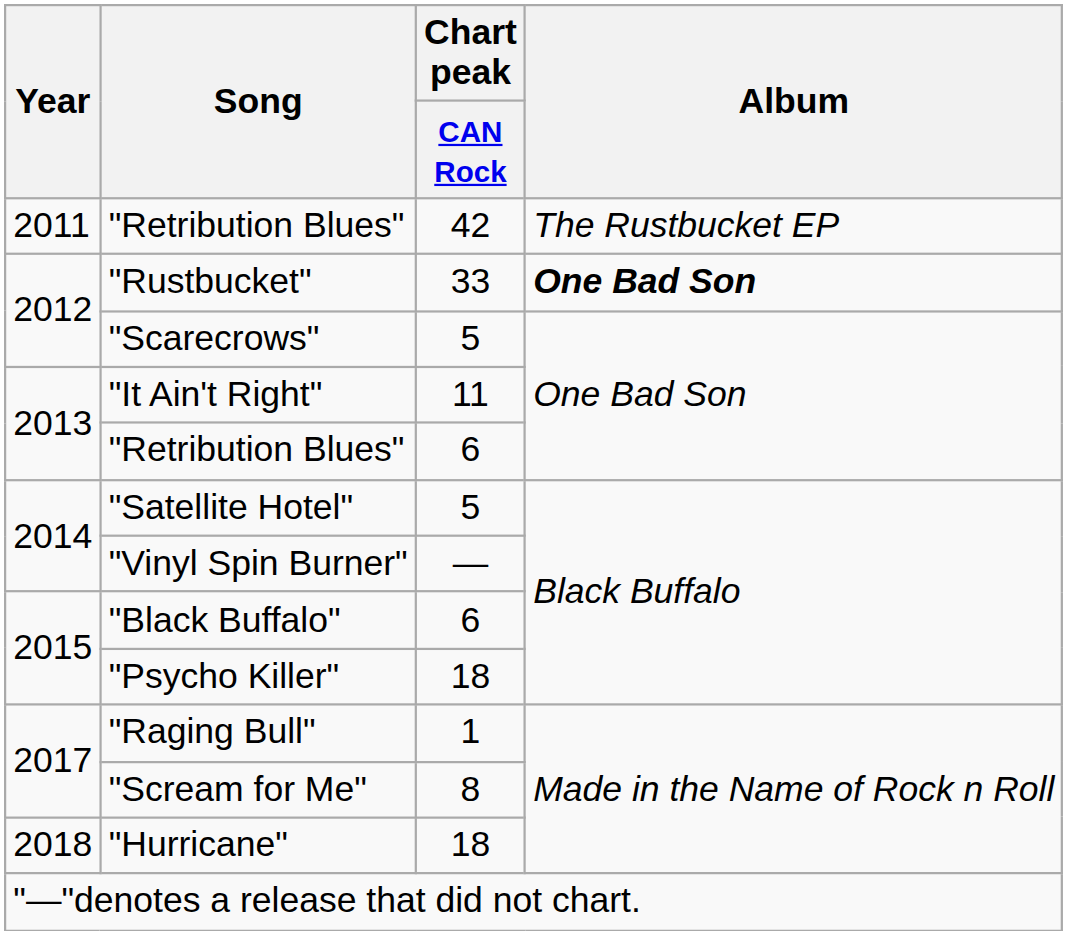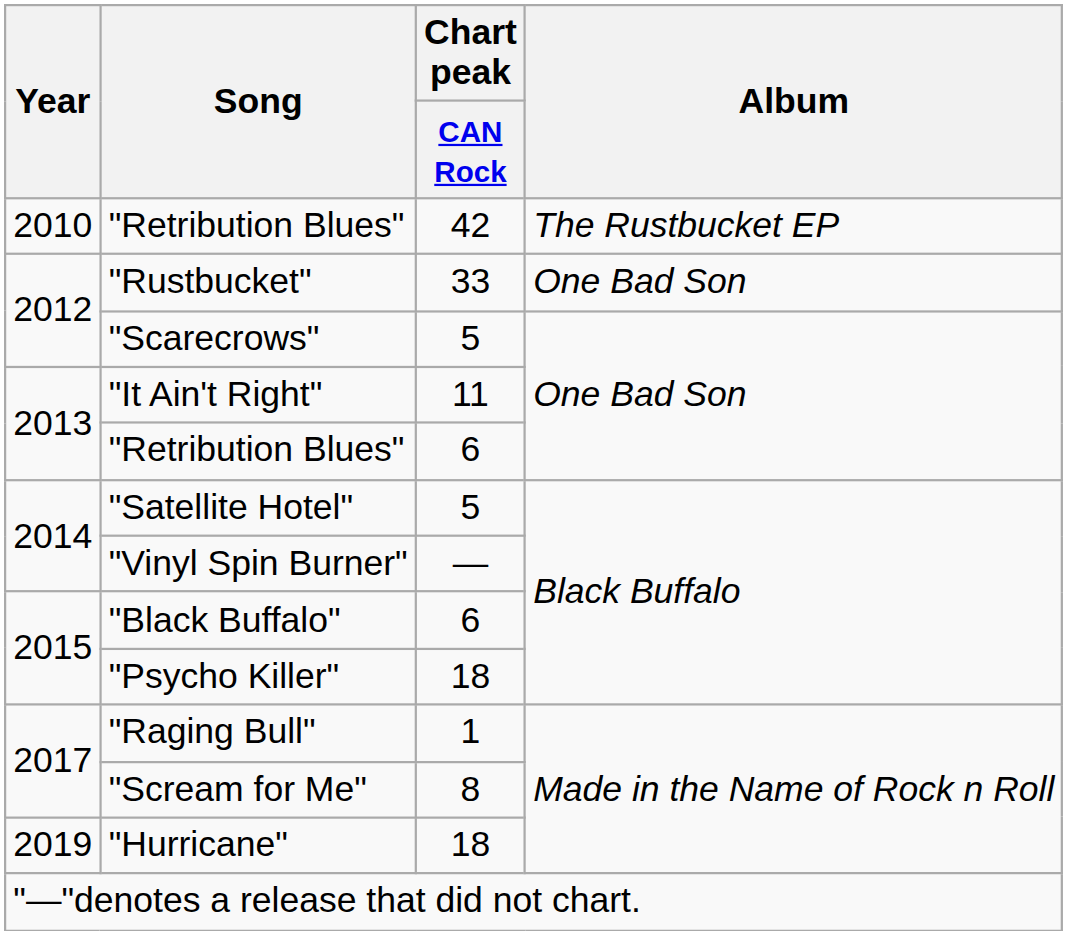"Retribution Blues" / 42 | Year: 2011 -> 2010
"Rustbucket" | Album: bold -> normal
"Hurricane" | Year: 2018 -> 2019
